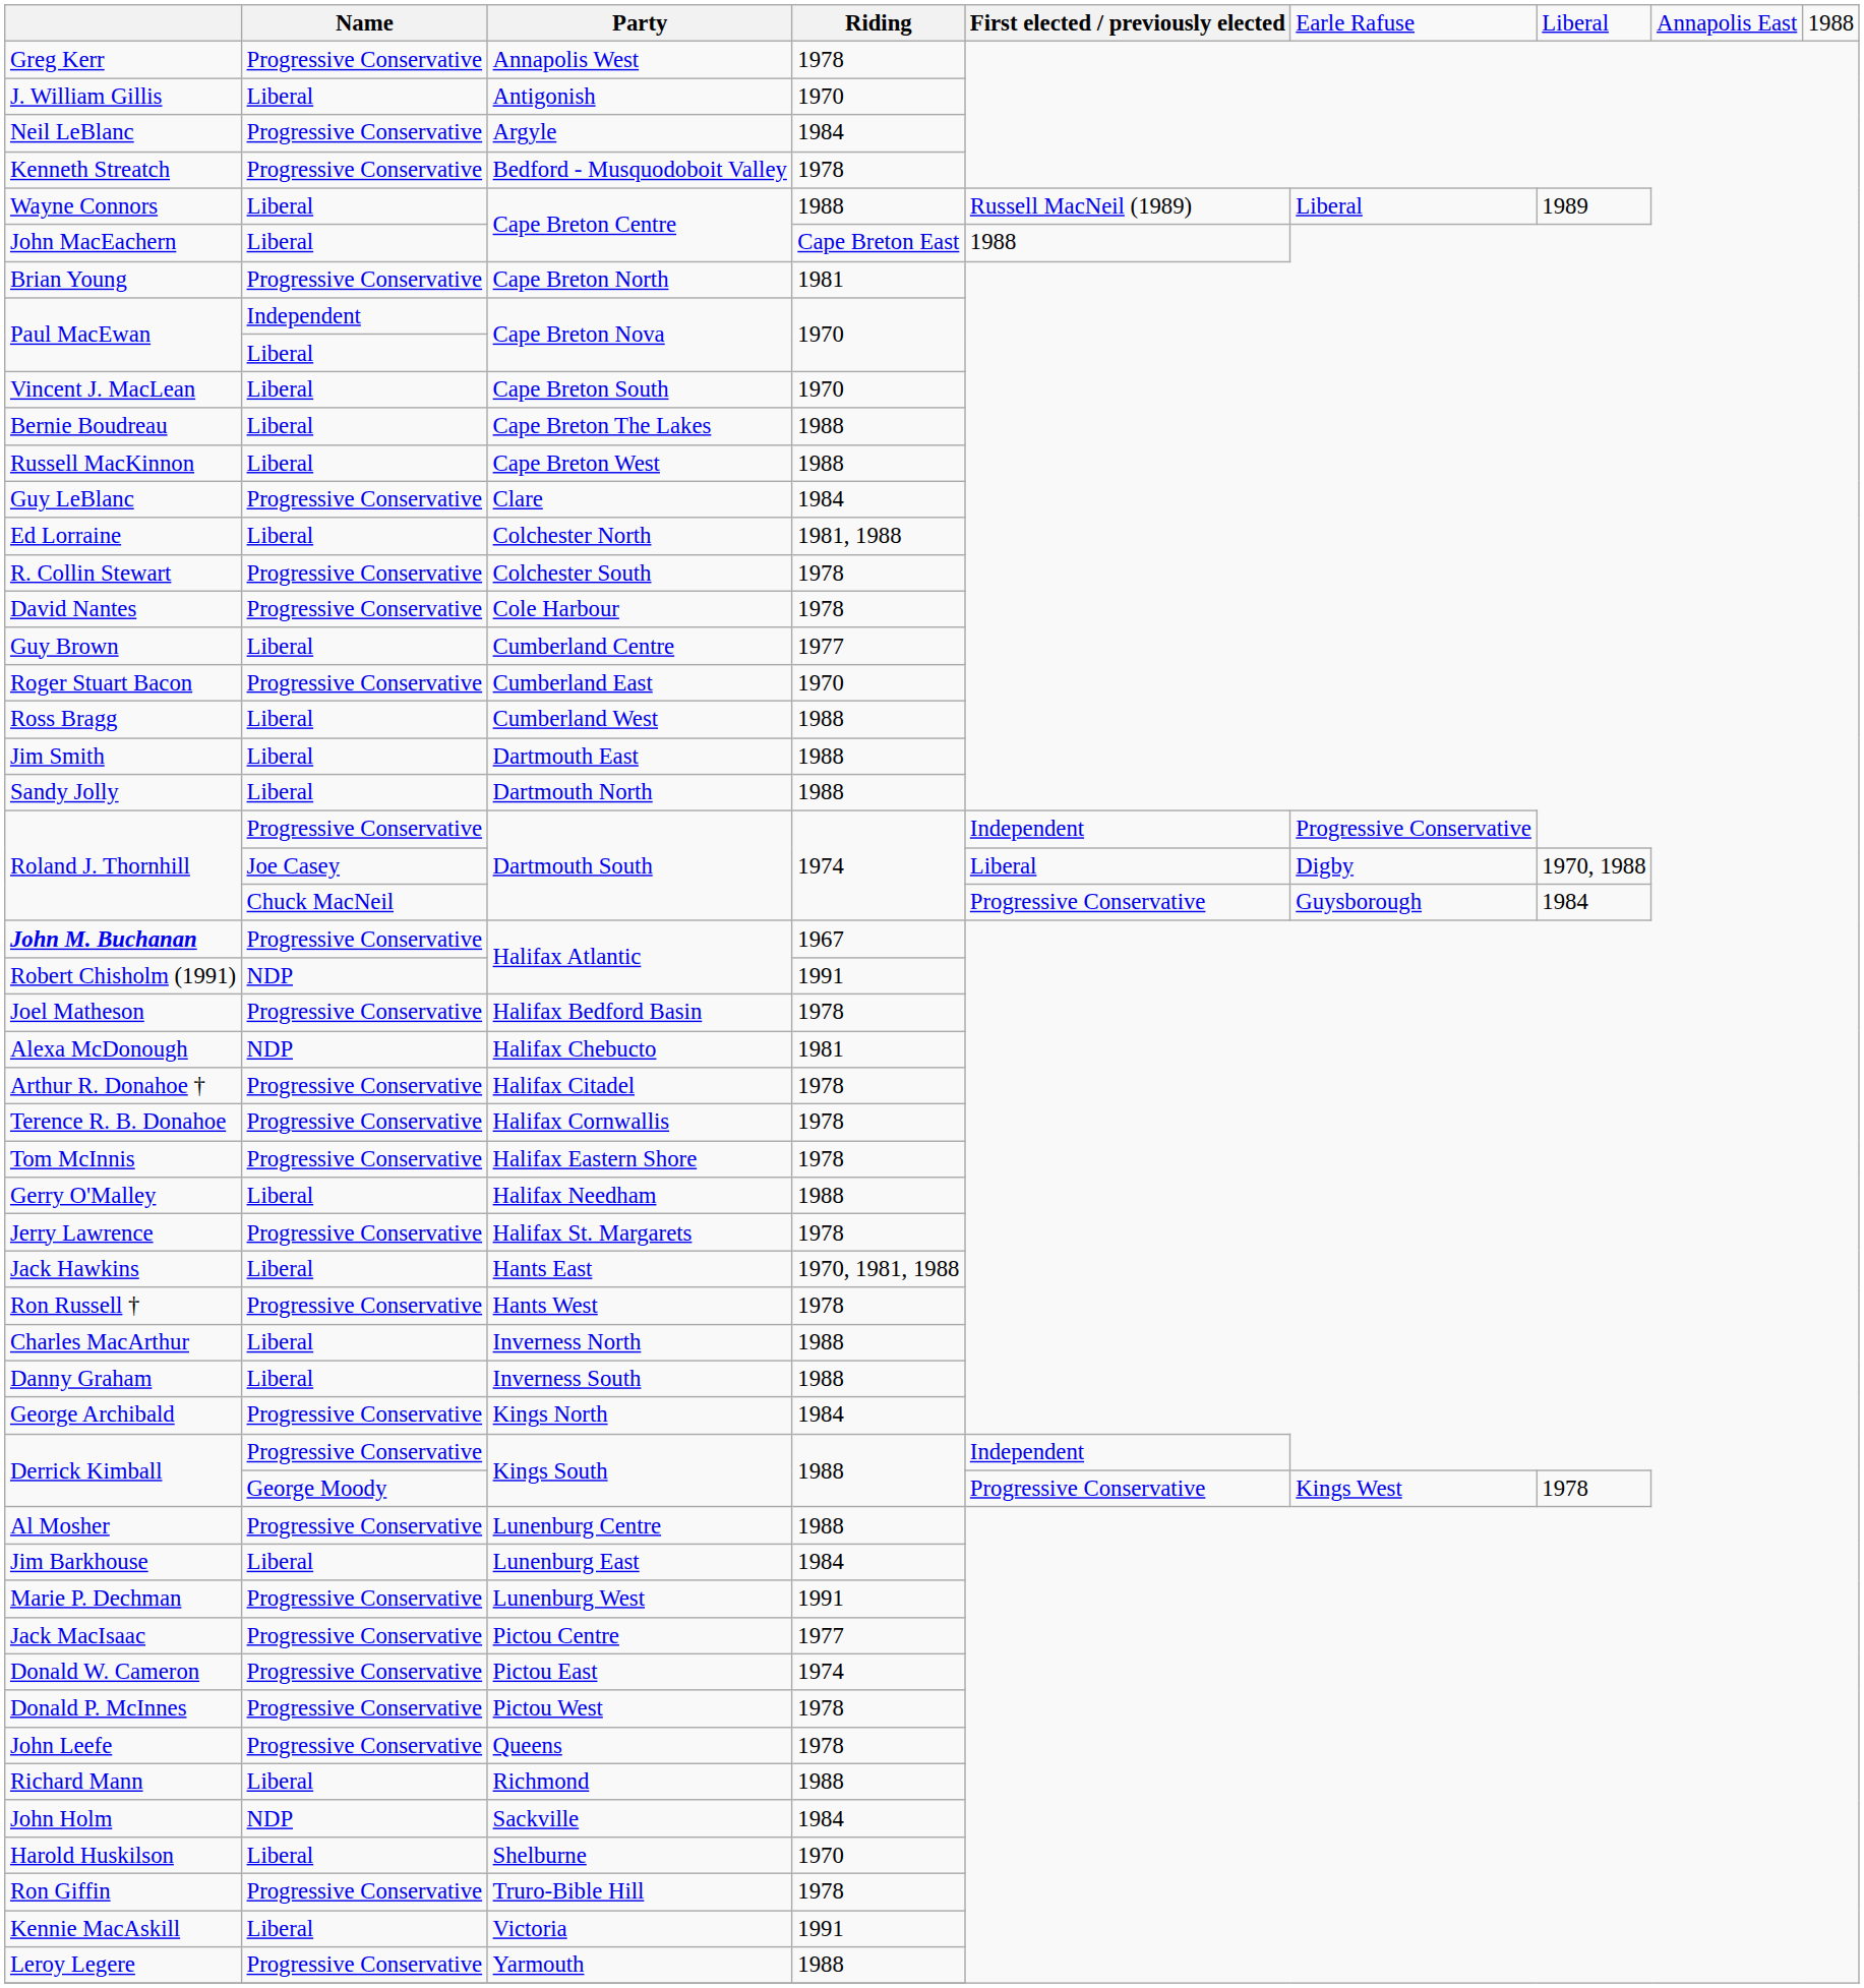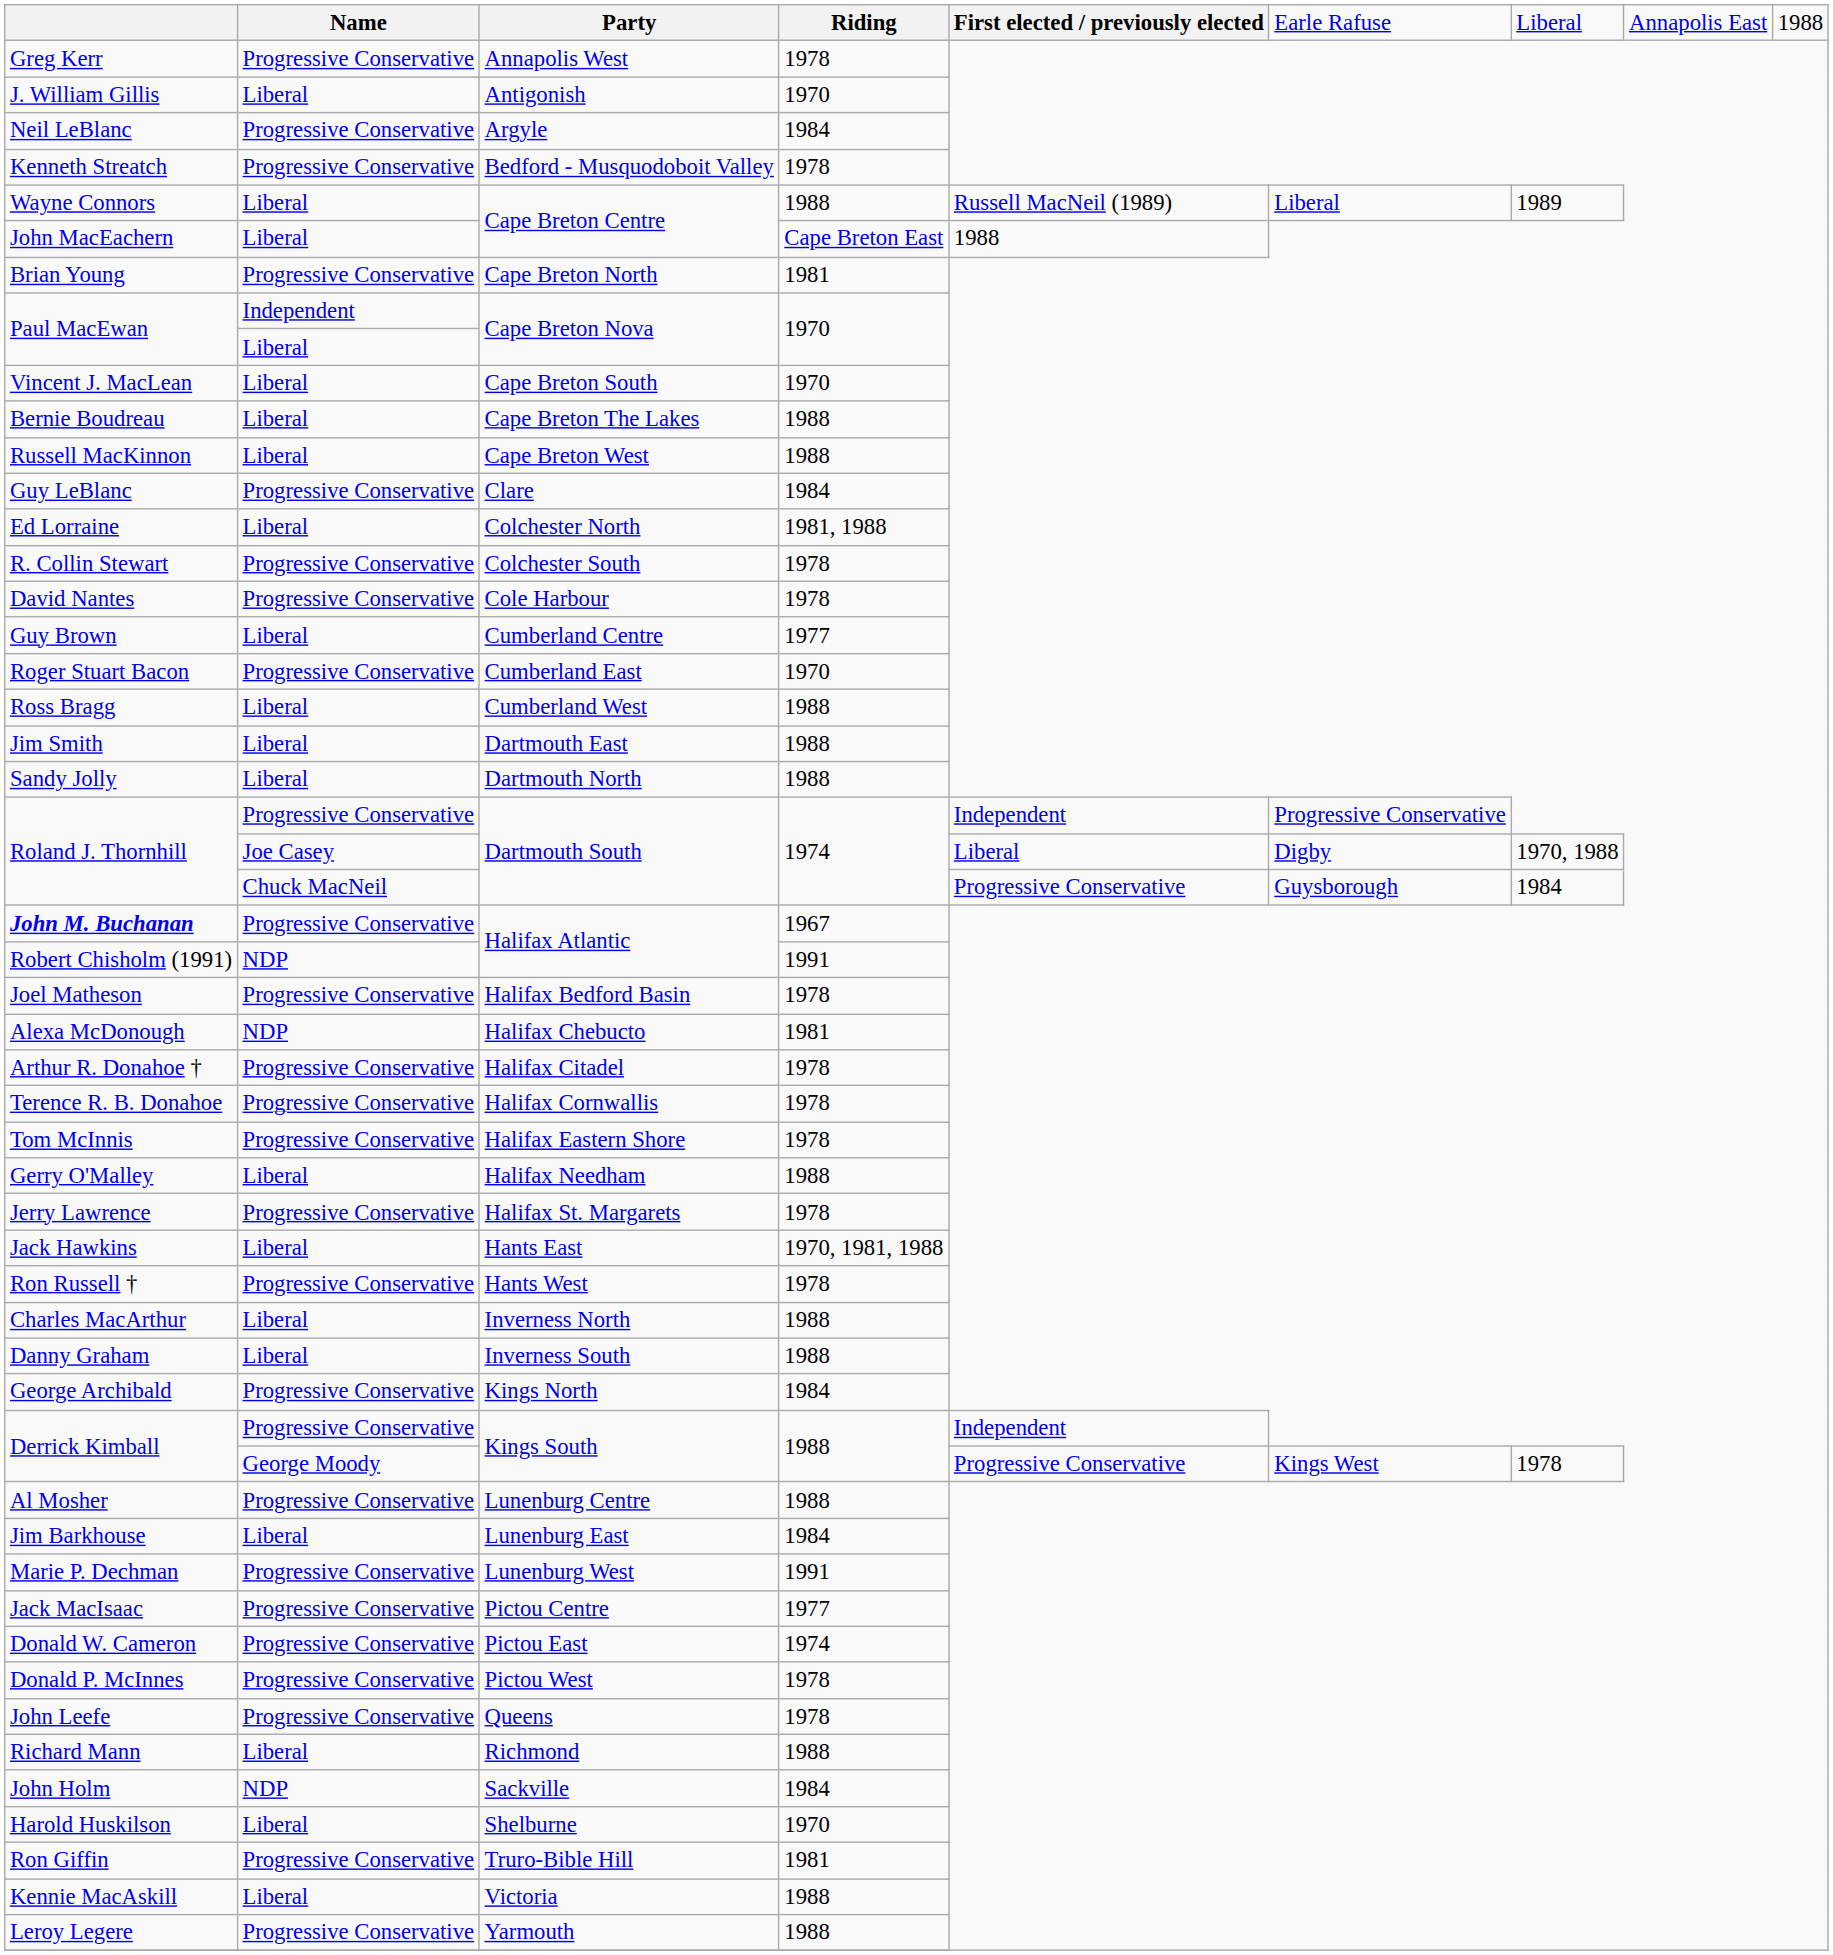Ron Giffin | column 4: 1978 -> 1981
Kennie MacAskill | column 4: 1991 -> 1988
